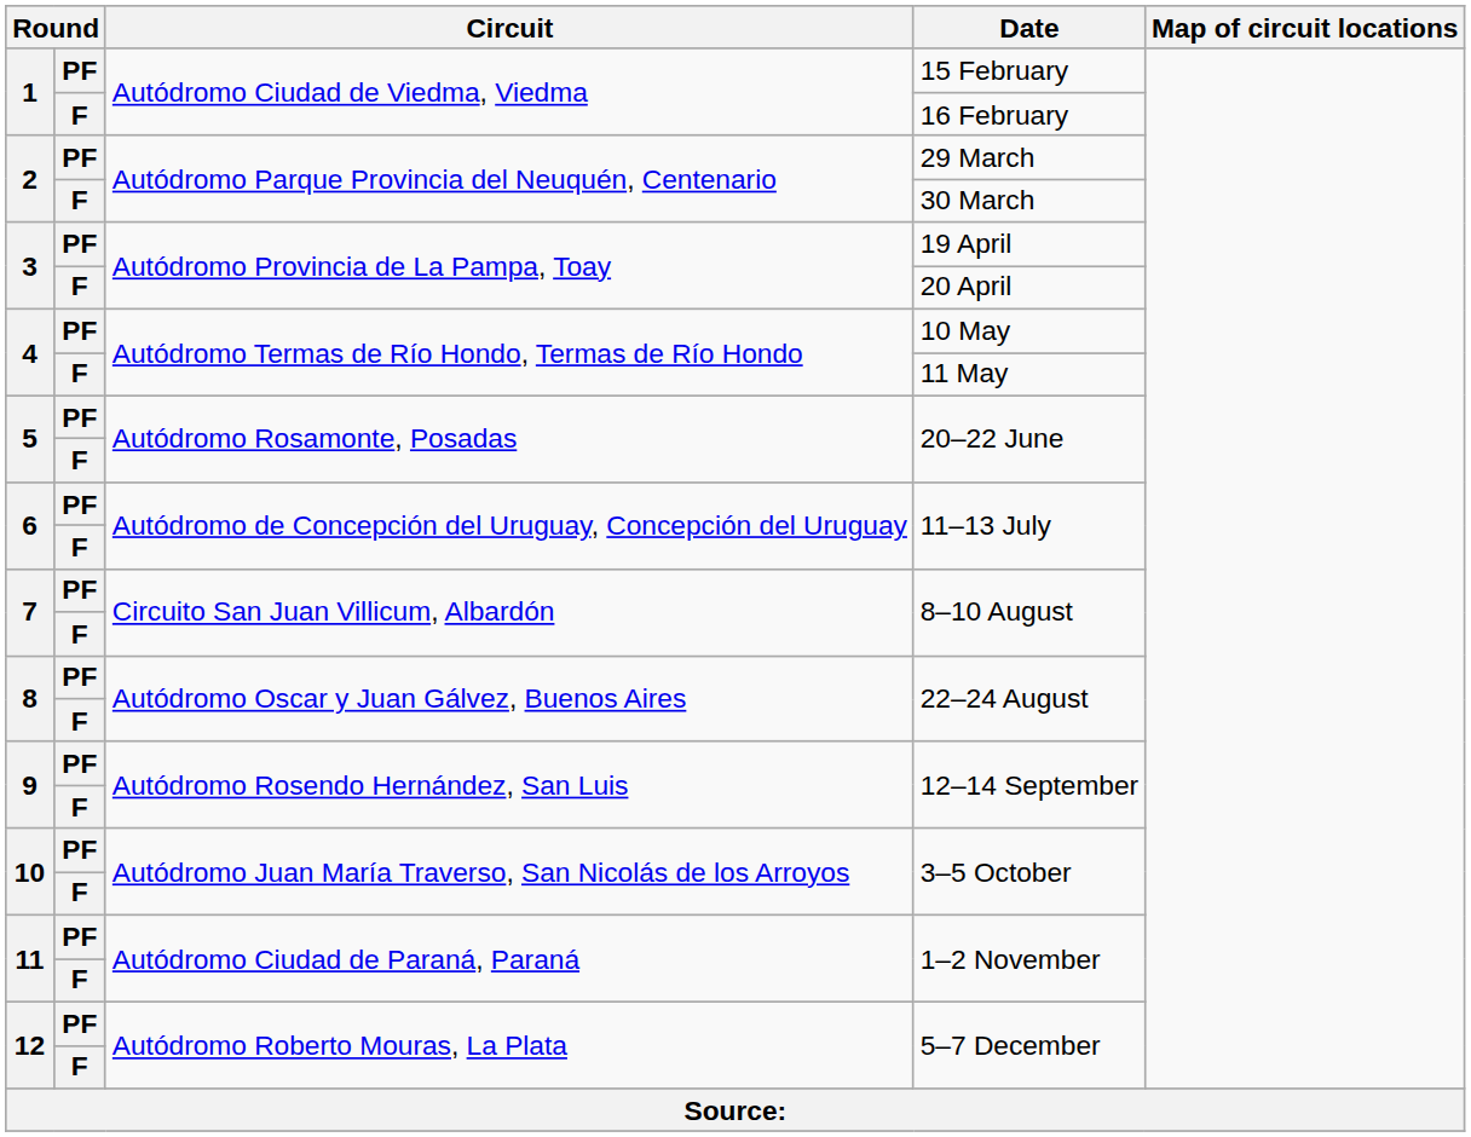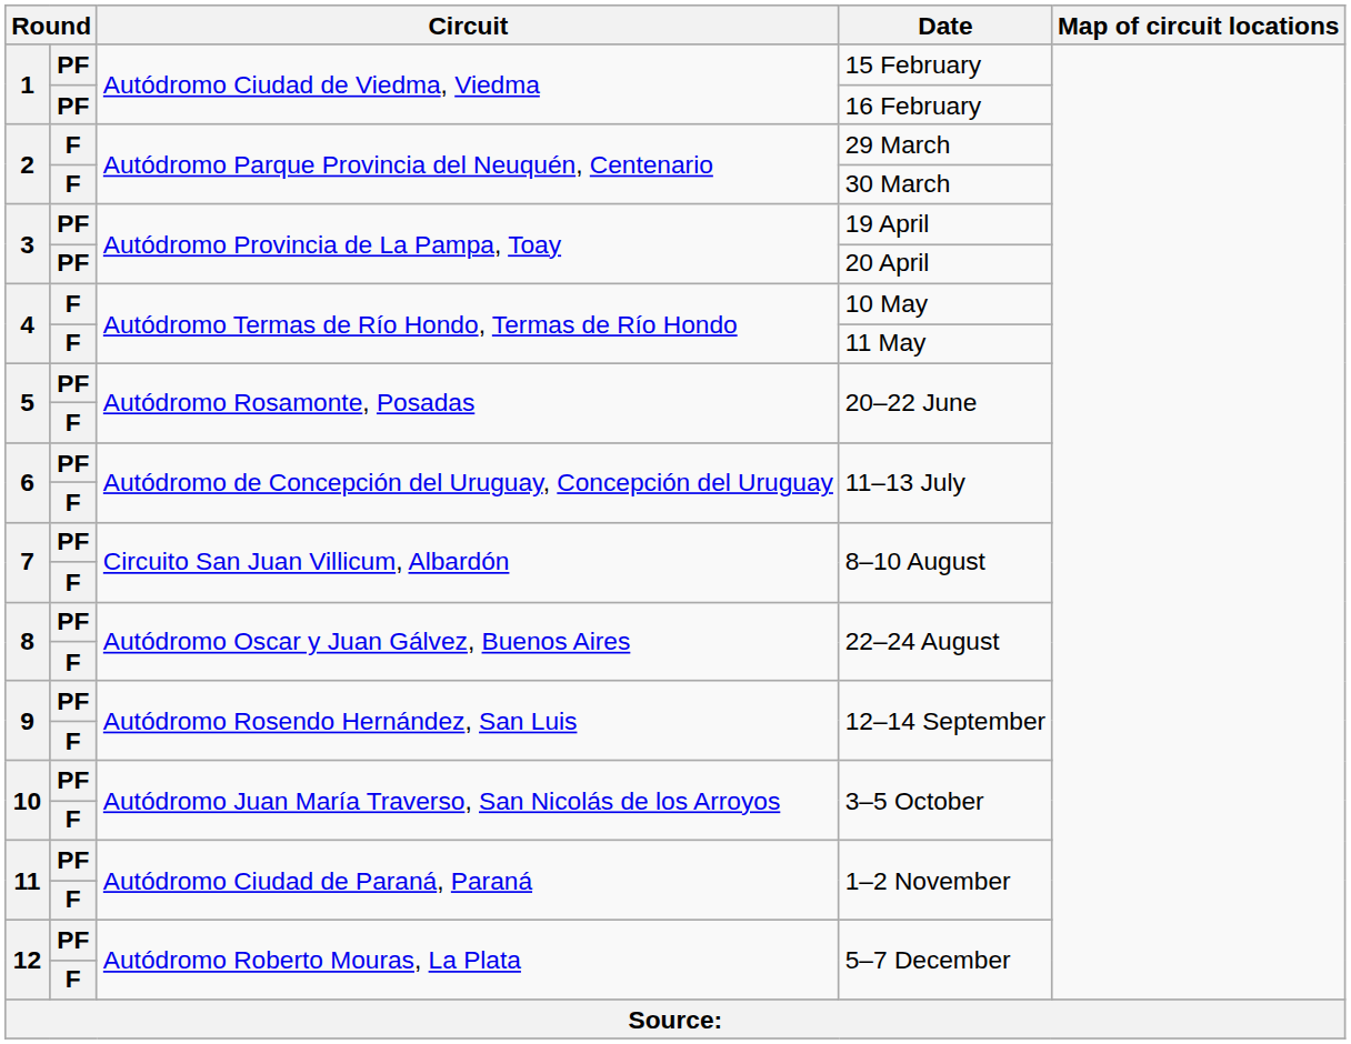16 February | column 2: F -> PF
29 March | column 2: PF -> F
20 April | column 2: F -> PF
10 May | column 2: PF -> F
